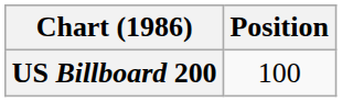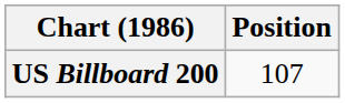US Billboard 200 | Position: 100 -> 107
